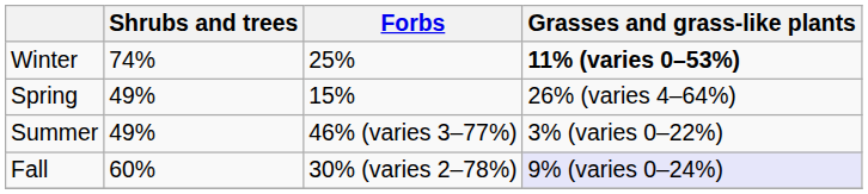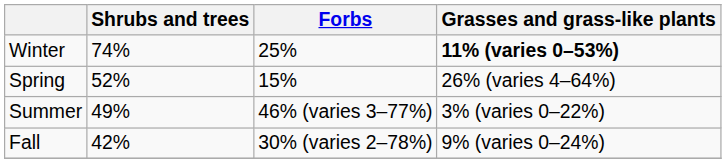Spring | Shrubs and trees: 49% -> 52%
Fall | Shrubs and trees: 60% -> 42%
Fall | Grasses and grass-like plants: lavender background -> no background
